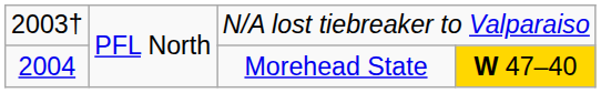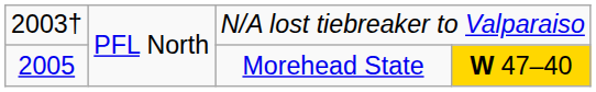PFL North / Morehead State | column 1: 2004 -> 2005
